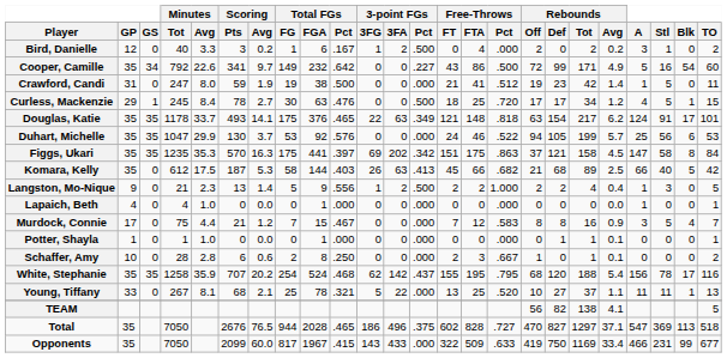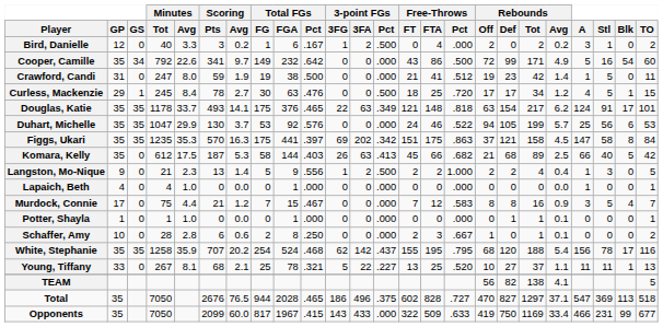Cooper, Camille | 3-point FGs / Pct: .227 -> .000
Young, Tiffany | 3-point FGs / Pct: .000 -> .227
